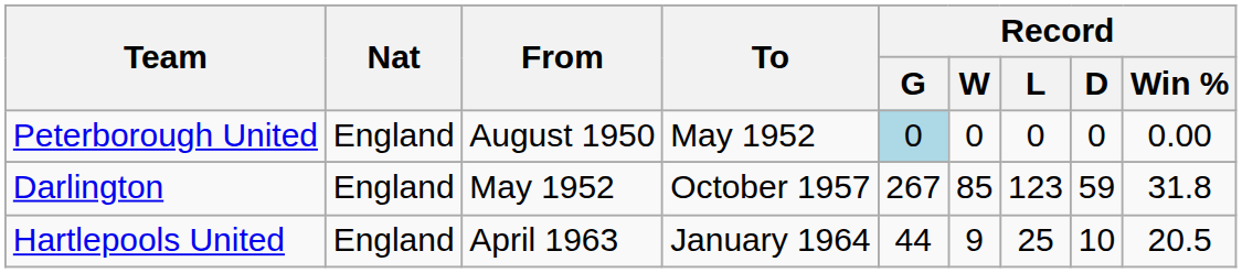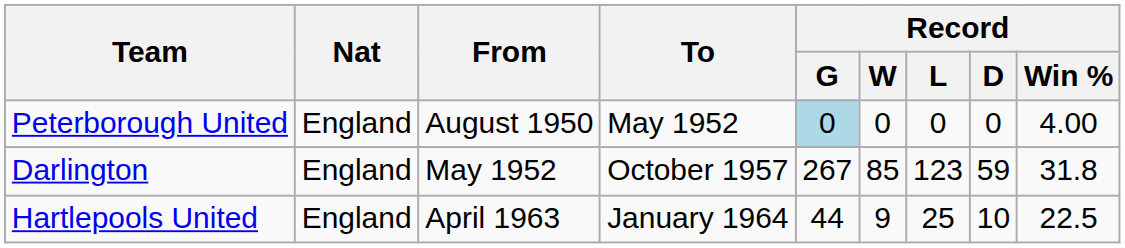Peterborough United | Record / Win %: 0.00 -> 4.00
Hartlepools United | Record / Win %: 20.5 -> 22.5
